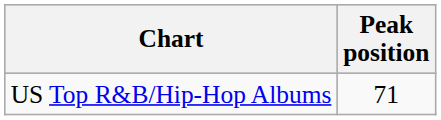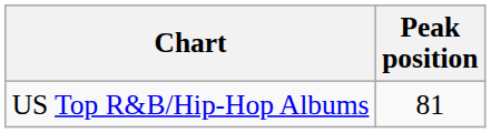US Top R&B/Hip-Hop Albums | Peak position: 71 -> 81
